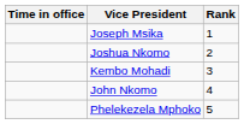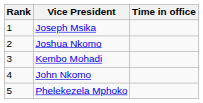columns swapped: Rank <-> Time in office
